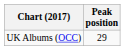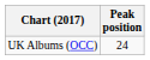UK Albums (OCC) | Peak position: 29 -> 24
